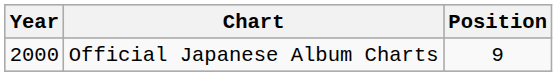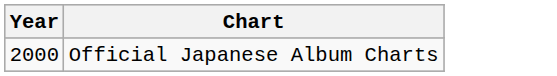- column: Position | 9
